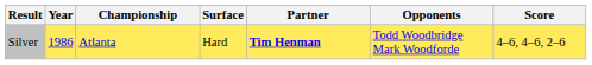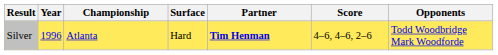columns swapped: Opponents <-> Score
Silver | Year: 1986 -> 1996
